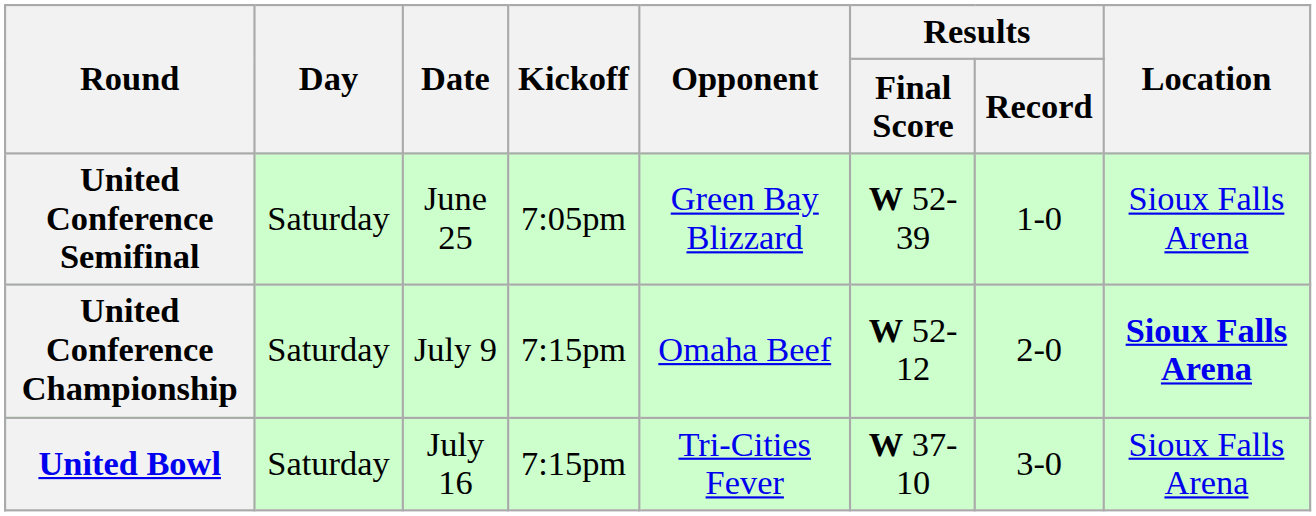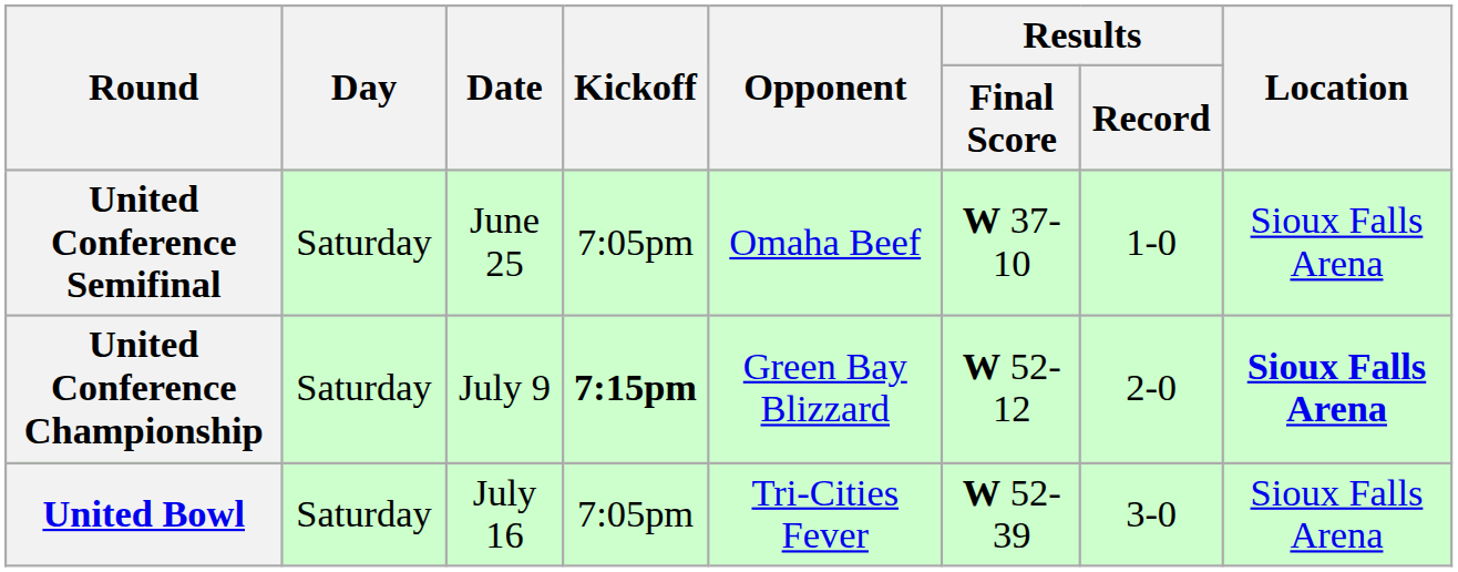United Conference Semifinal | Opponent: Green Bay Blizzard -> Omaha Beef
United Conference Semifinal | Results / Final Score: W 52-39 -> W 37-10
United Conference Championship | Kickoff: normal -> bold
United Conference Championship | Opponent: Omaha Beef -> Green Bay Blizzard
United Bowl | Kickoff: 7:15pm -> 7:05pm
United Bowl | Results / Final Score: W 37-10 -> W 52-39
